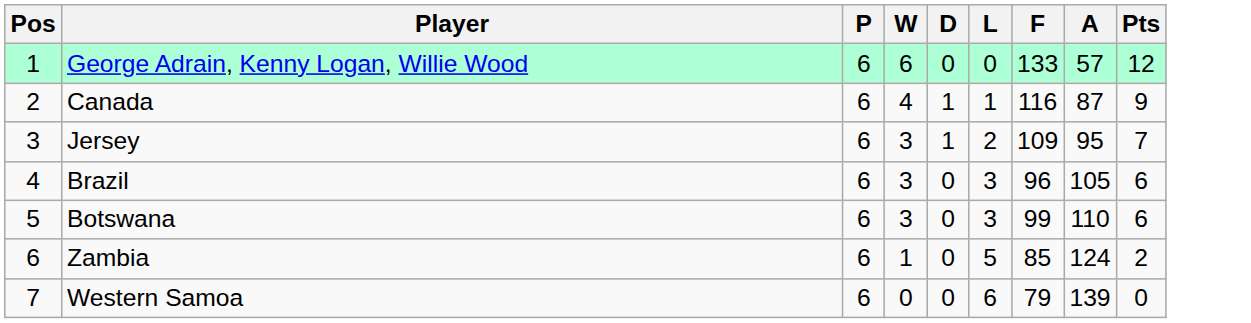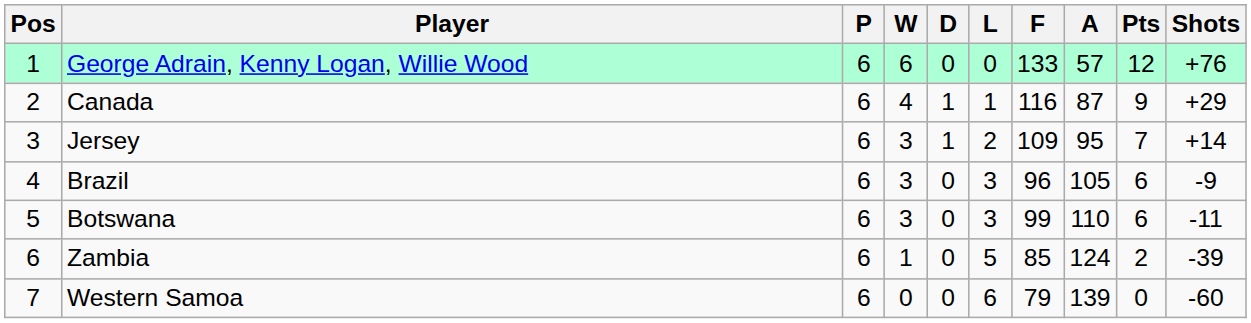+ column: Shots | +76 | +29 | +14 | -9 | -11 | -39 | -60
